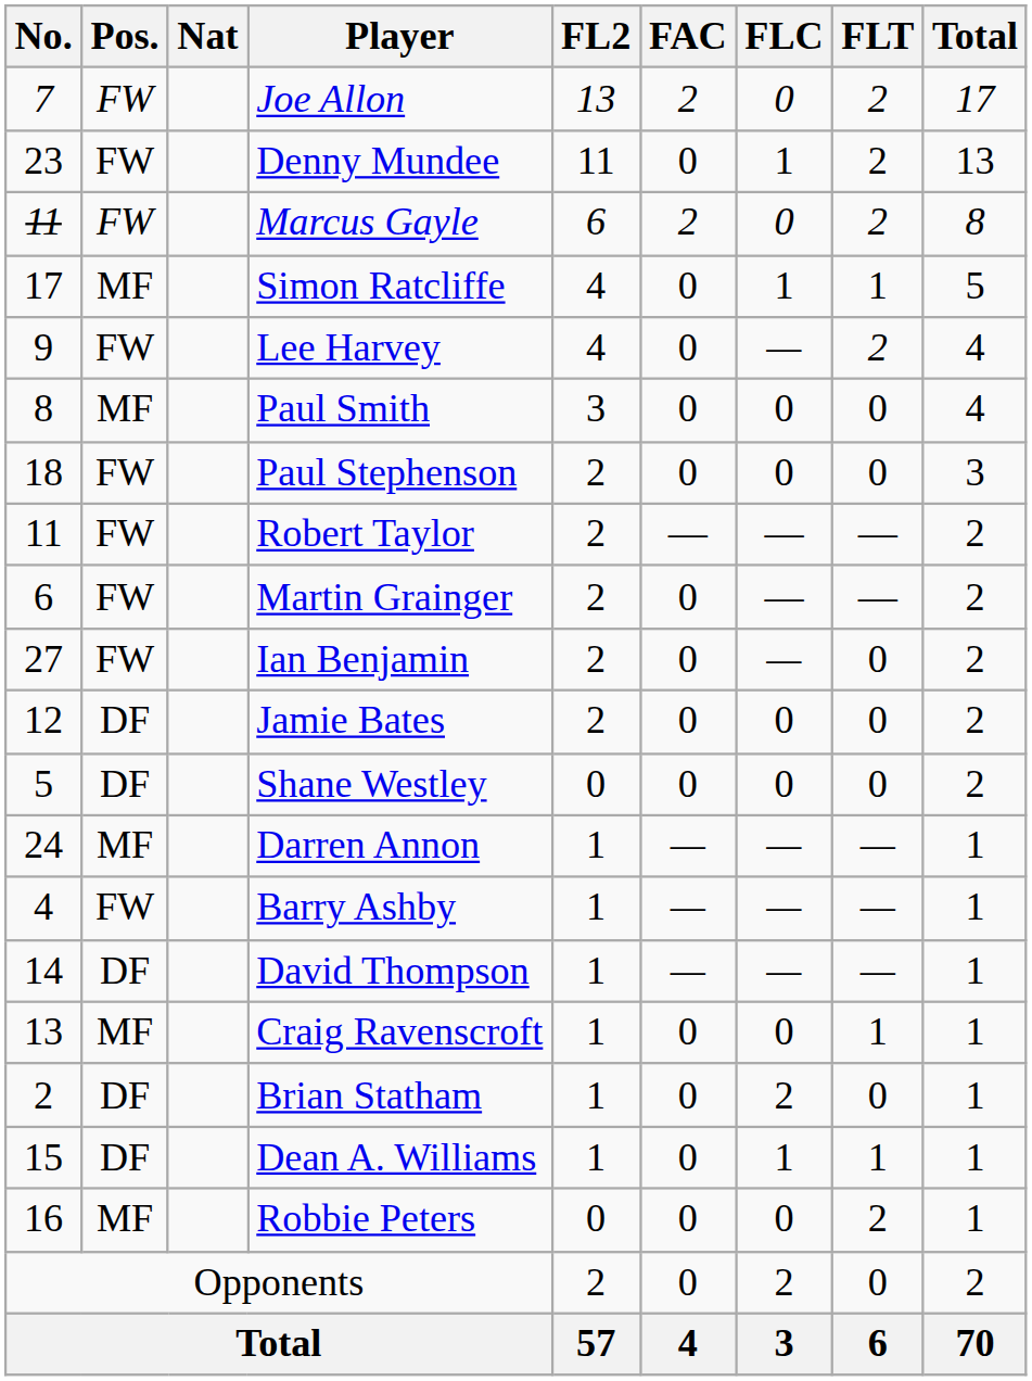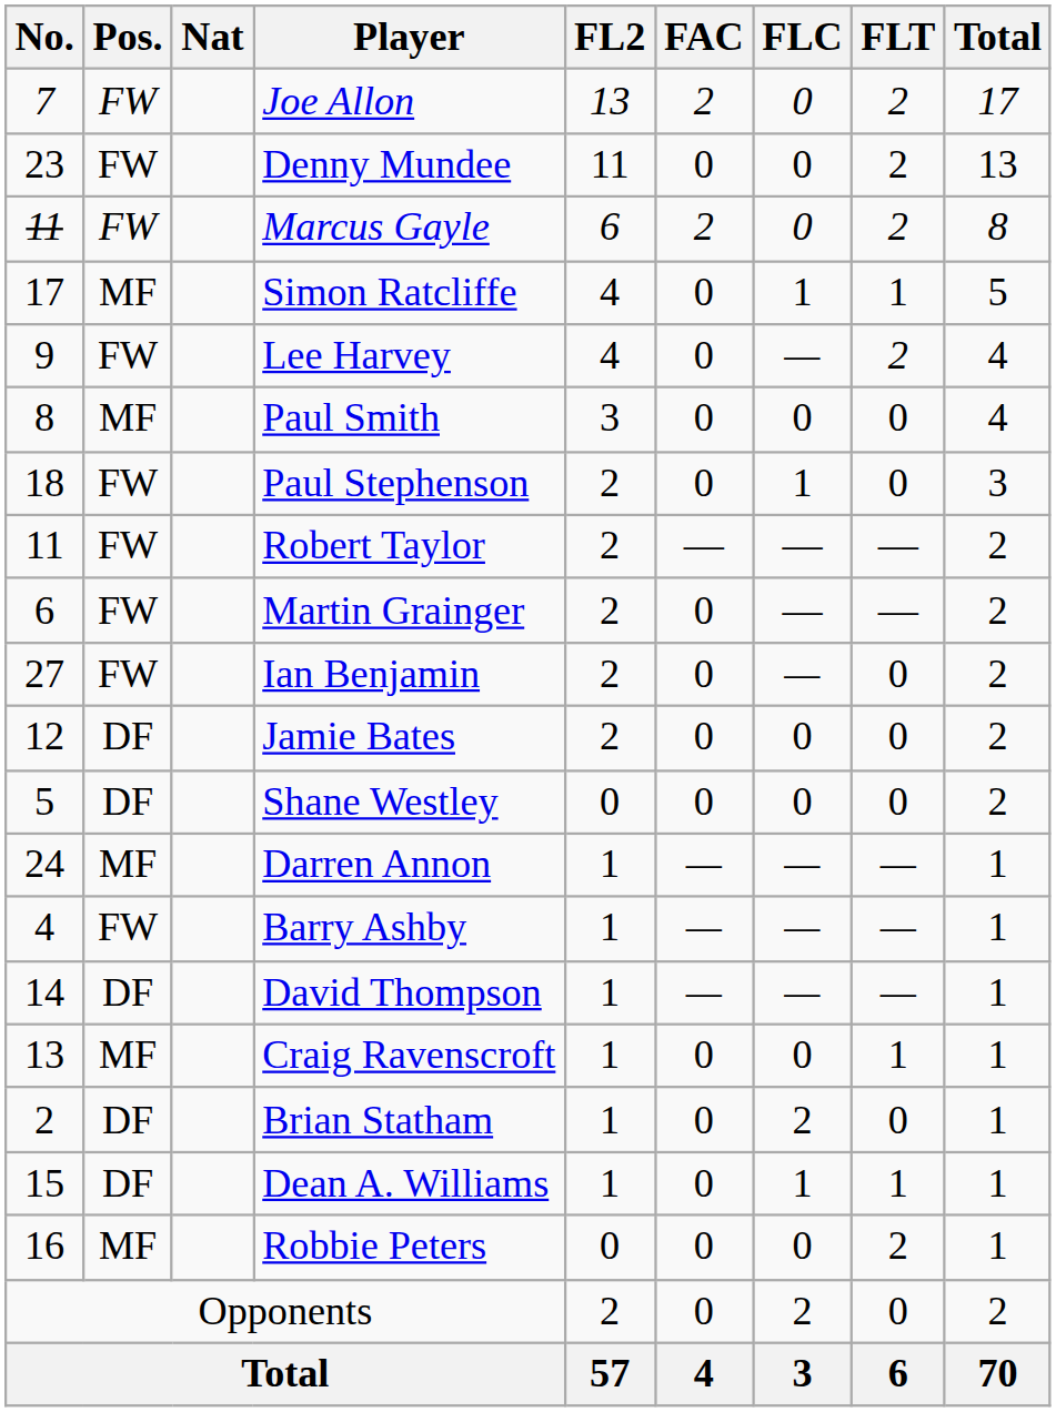Denny Mundee | FLC: 1 -> 0
Paul Stephenson | FLC: 0 -> 1
